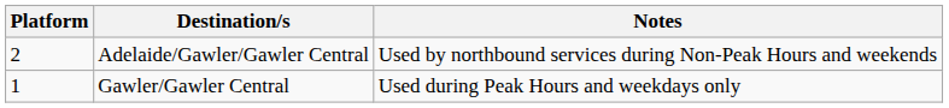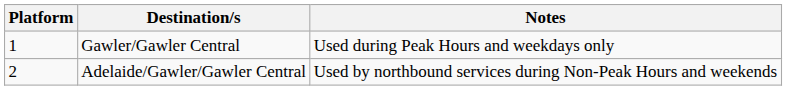rows swapped: Gawler/Gawler Central <-> Adelaide/Gawler/Gawler Central
